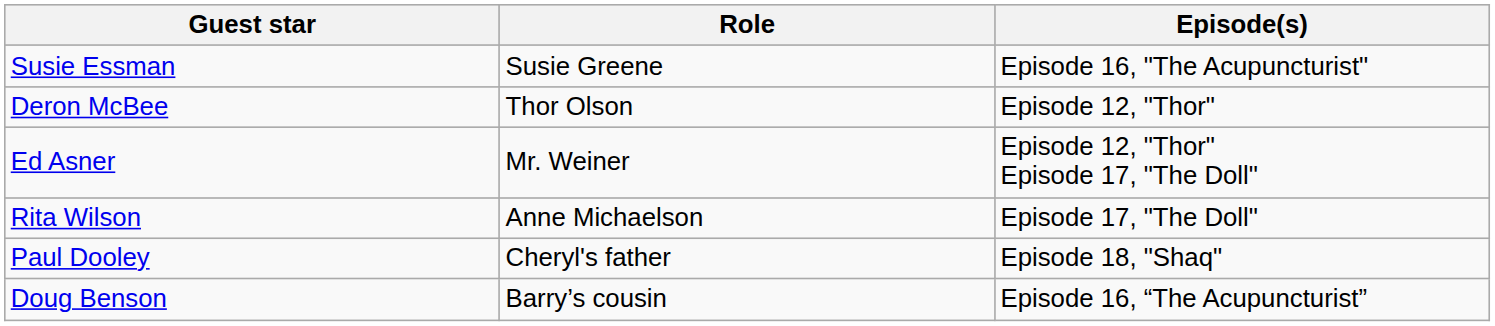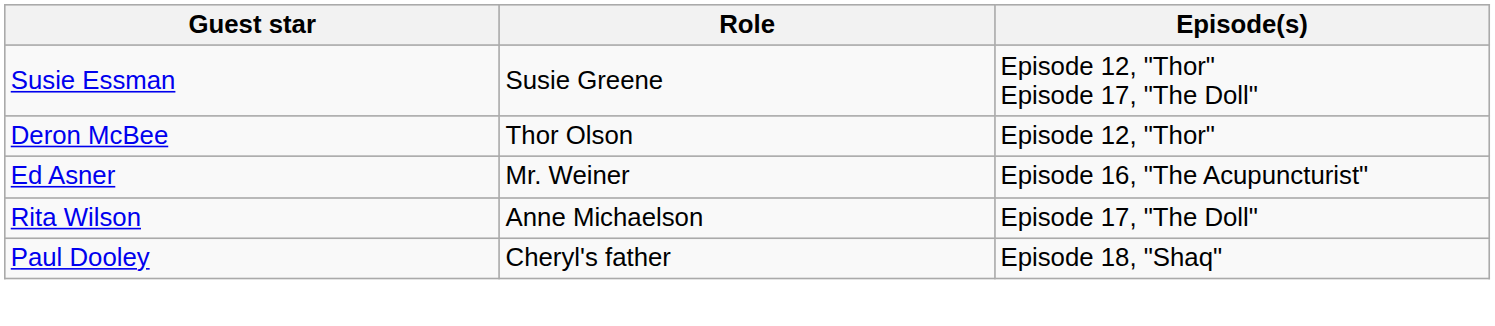Susie Essman | Episode(s): Episode 16, "The Acupuncturist" -> Episode 12, "Thor" Episode 17, "The Doll"
Ed Asner | Episode(s): Episode 12, "Thor" Episode 17, "The Doll" -> Episode 16, "The Acupuncturist"
- row: Doug Benson | Barry’s cousin | Episode 16, “The Acupuncturist”
